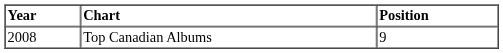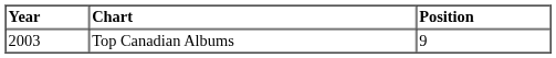Top Canadian Albums | Year: 2008 -> 2003
